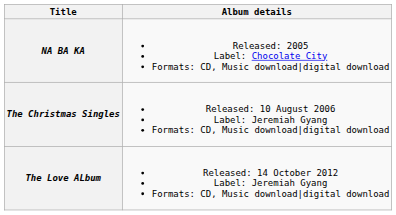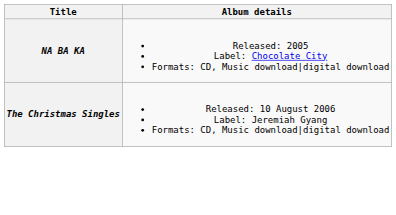- row: The Love ALbum | Released: 14 October 2012 Label: Jeremiah Gyang Formats: CD, Music download|digital download
